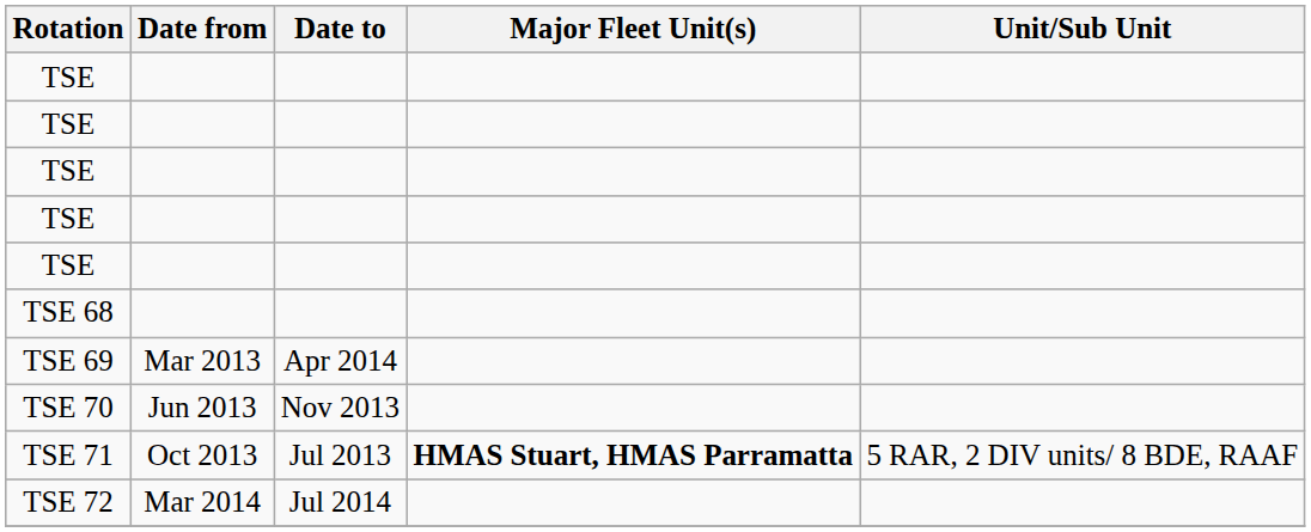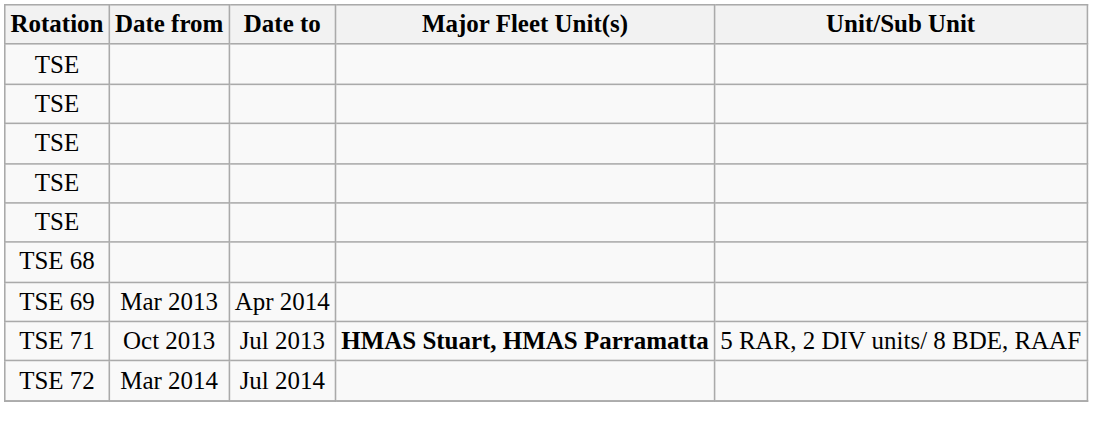- row: TSE 70 | Jun 2013 | Nov 2013
